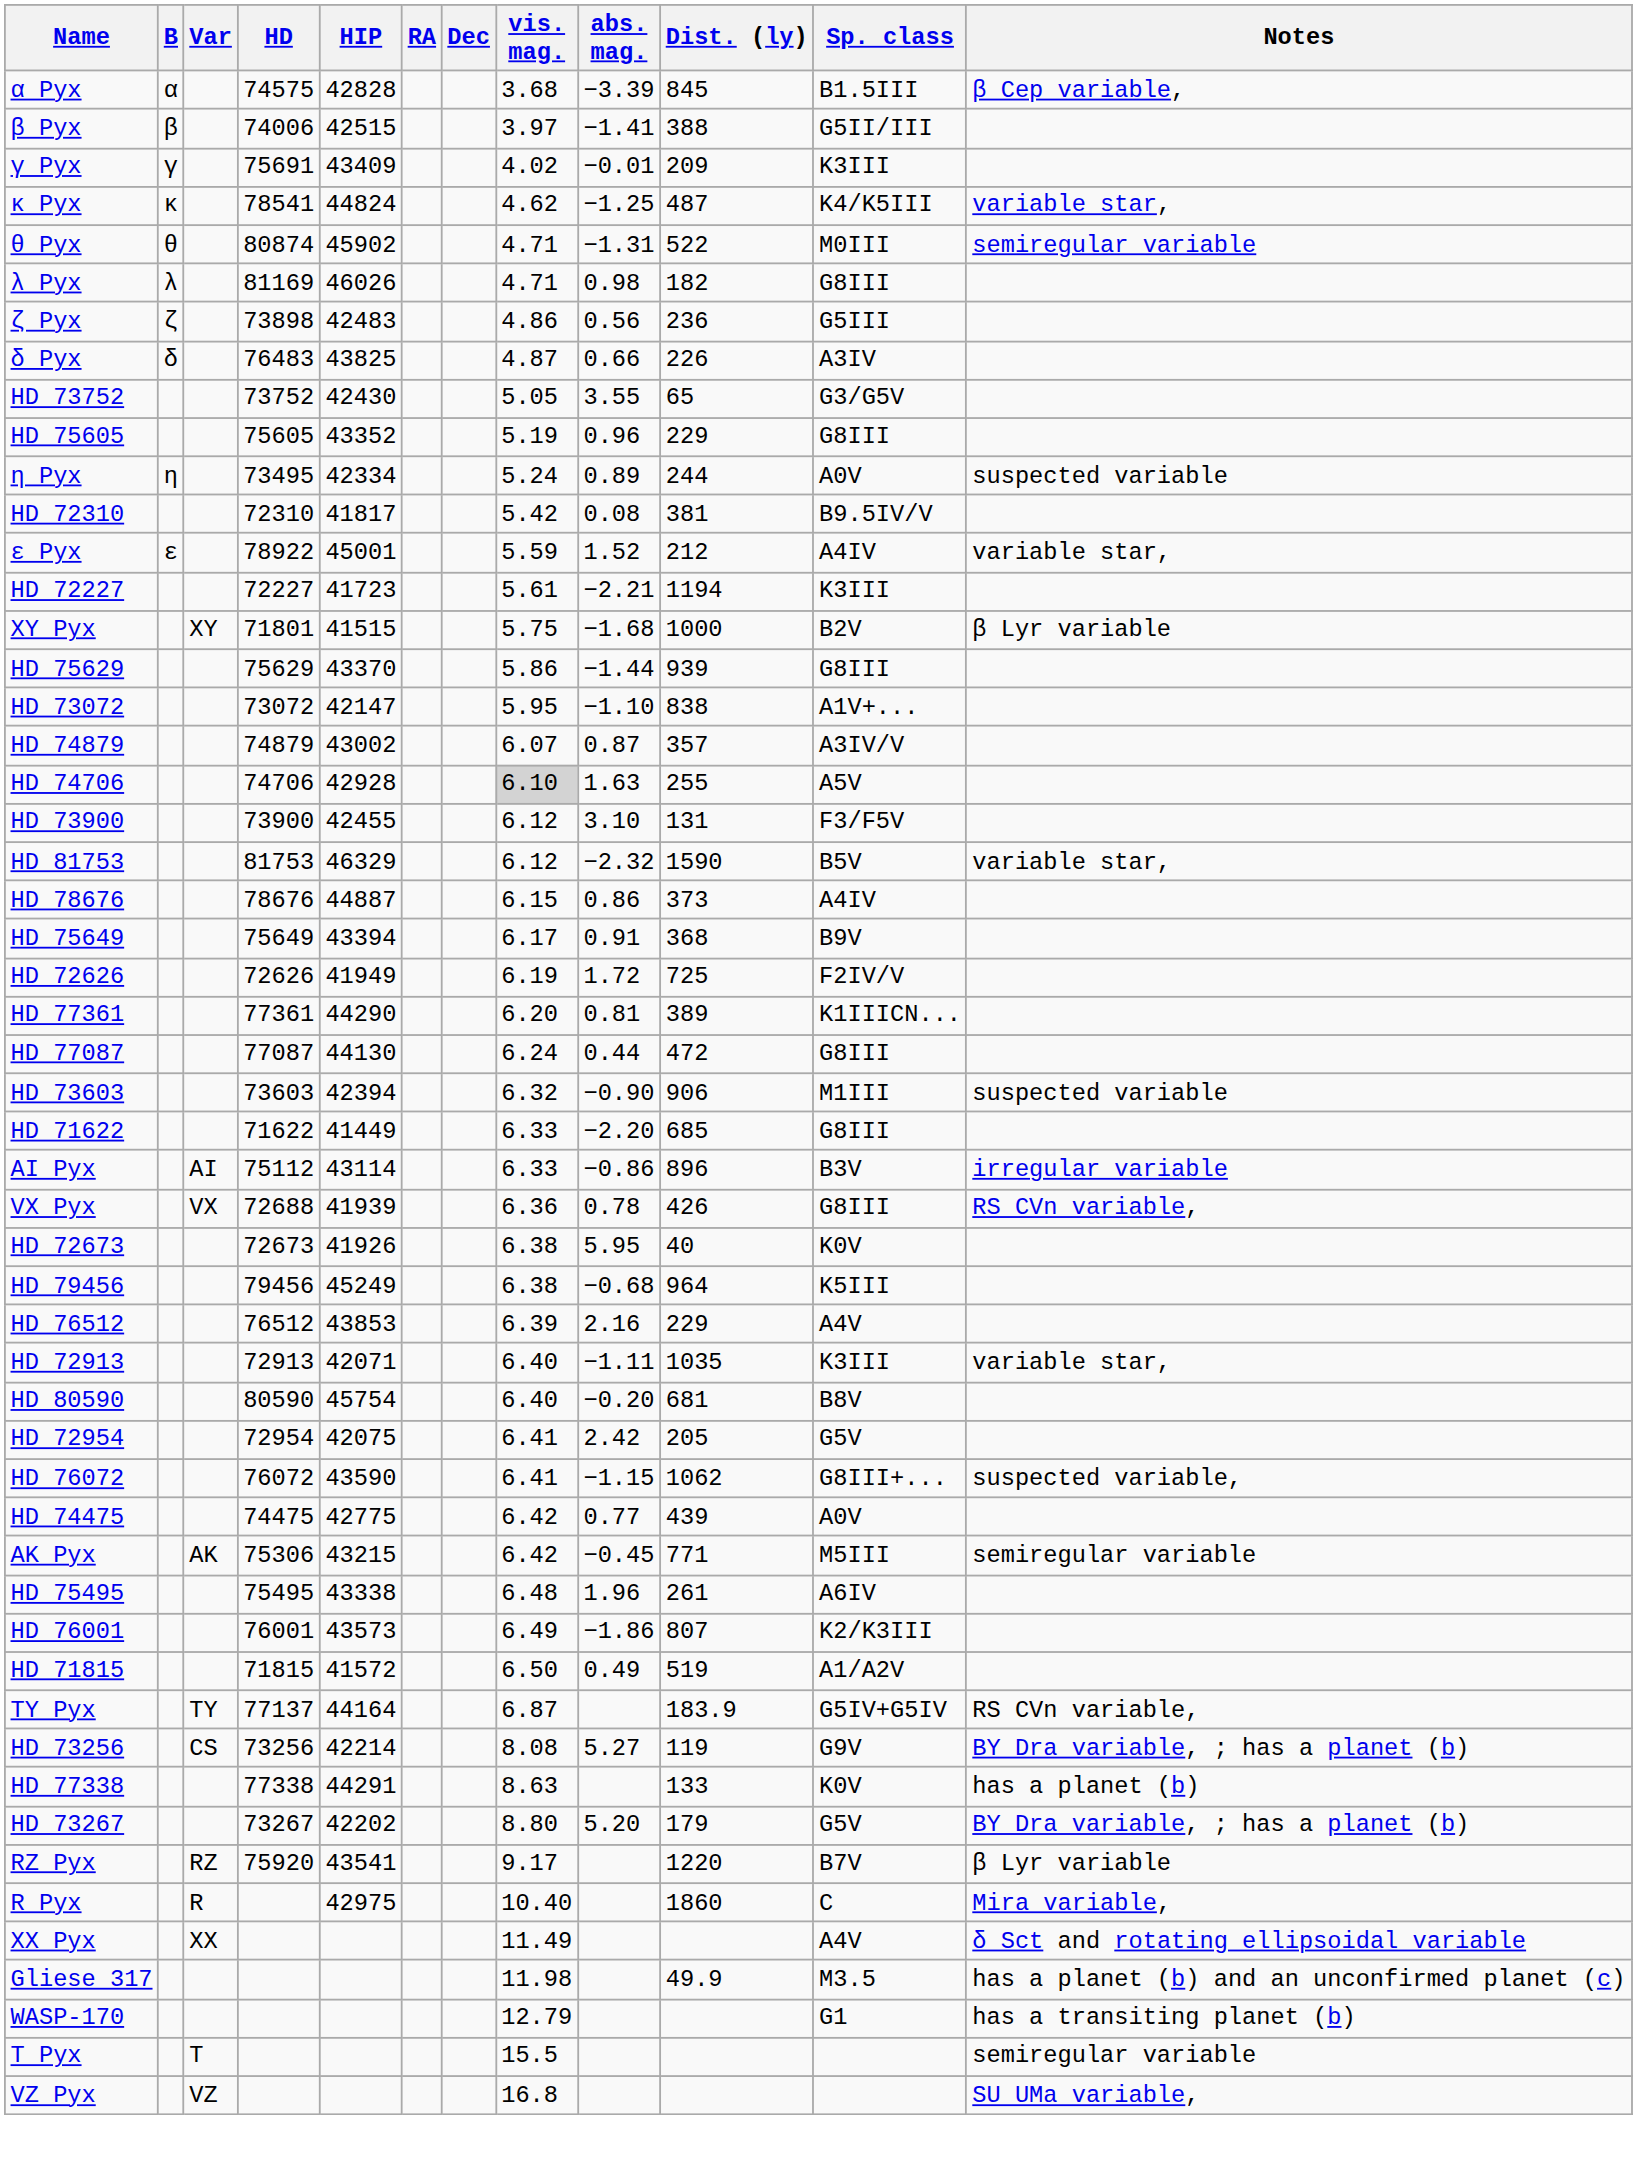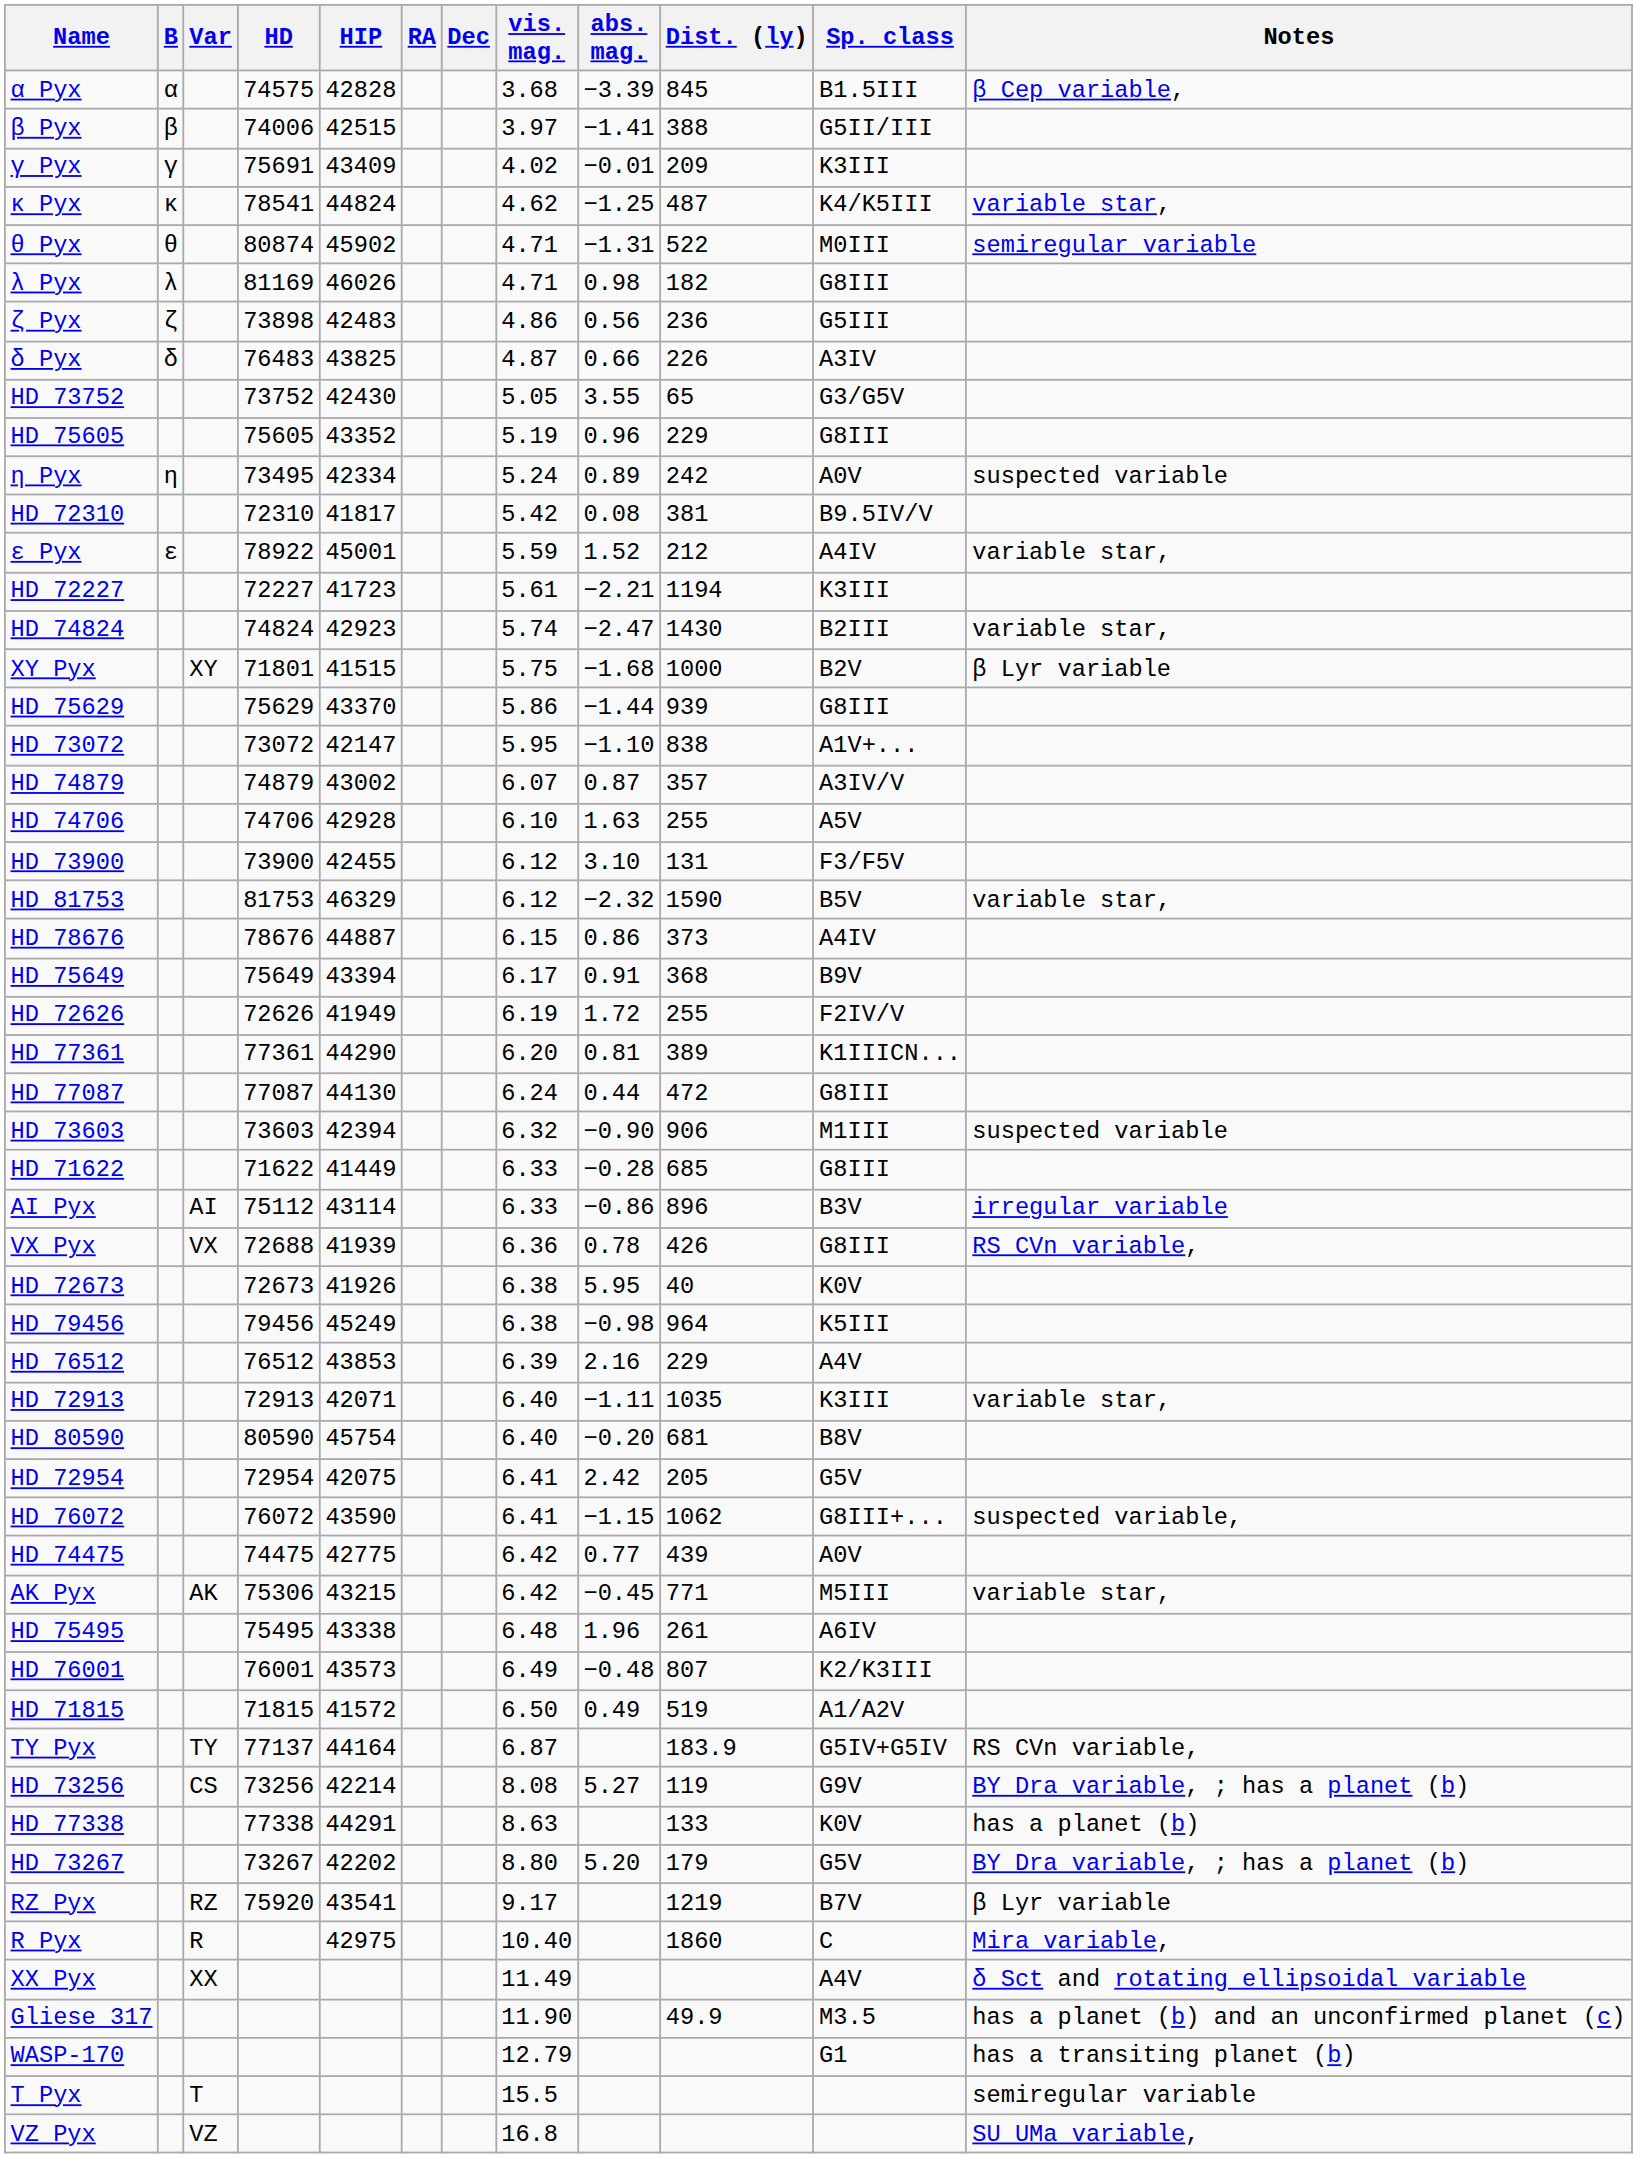η Pyx | Dist. (ly): 244 -> 242
+ row: HD 74824 | 74824 | 42923 | 5.74 | −2.47 | 1430 | B2III | variable star,
HD 74706 | vis. mag.: lightgrey background -> no background
HD 72626 | Dist. (ly): 725 -> 255
HD 71622 | abs. mag.: −2.20 -> −0.28
HD 79456 | abs. mag.: −0.68 -> −0.98
AK Pyx | Notes: semiregular variable -> variable star,
HD 76001 | abs. mag.: −1.86 -> −0.48
RZ Pyx | Dist. (ly): 1220 -> 1219
Gliese 317 | vis. mag.: 11.98 -> 11.90
